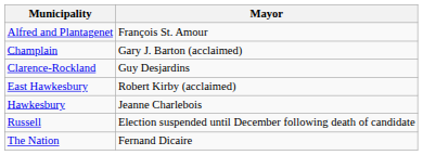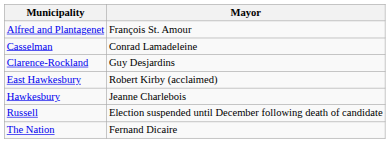+ row: Casselman | Conrad Lamadeleine
- row: Champlain | Gary J. Barton (acclaimed)
